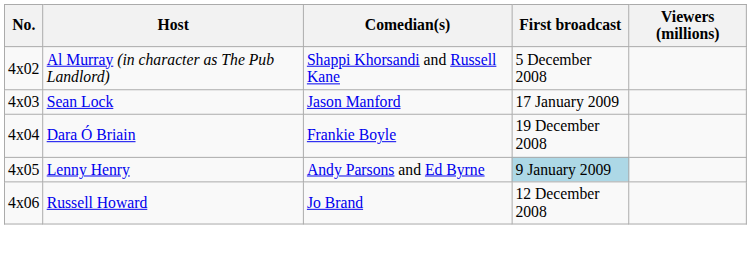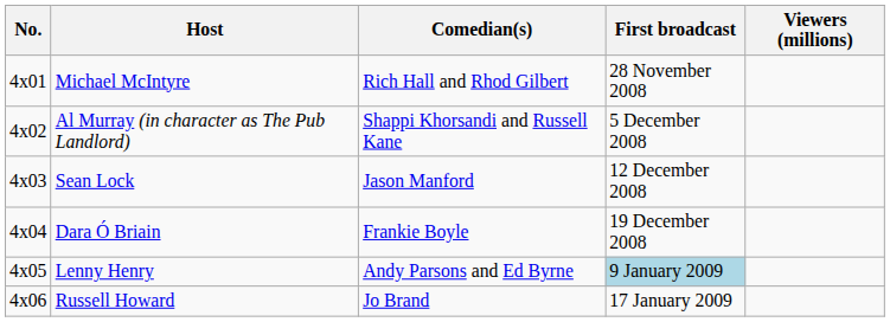+ row: 4x01 | Michael McIntyre | Rich Hall and Rhod Gilbert | 28 November 2008
Sean Lock | First broadcast: 17 January 2009 -> 12 December 2008
Russell Howard | First broadcast: 12 December 2008 -> 17 January 2009
